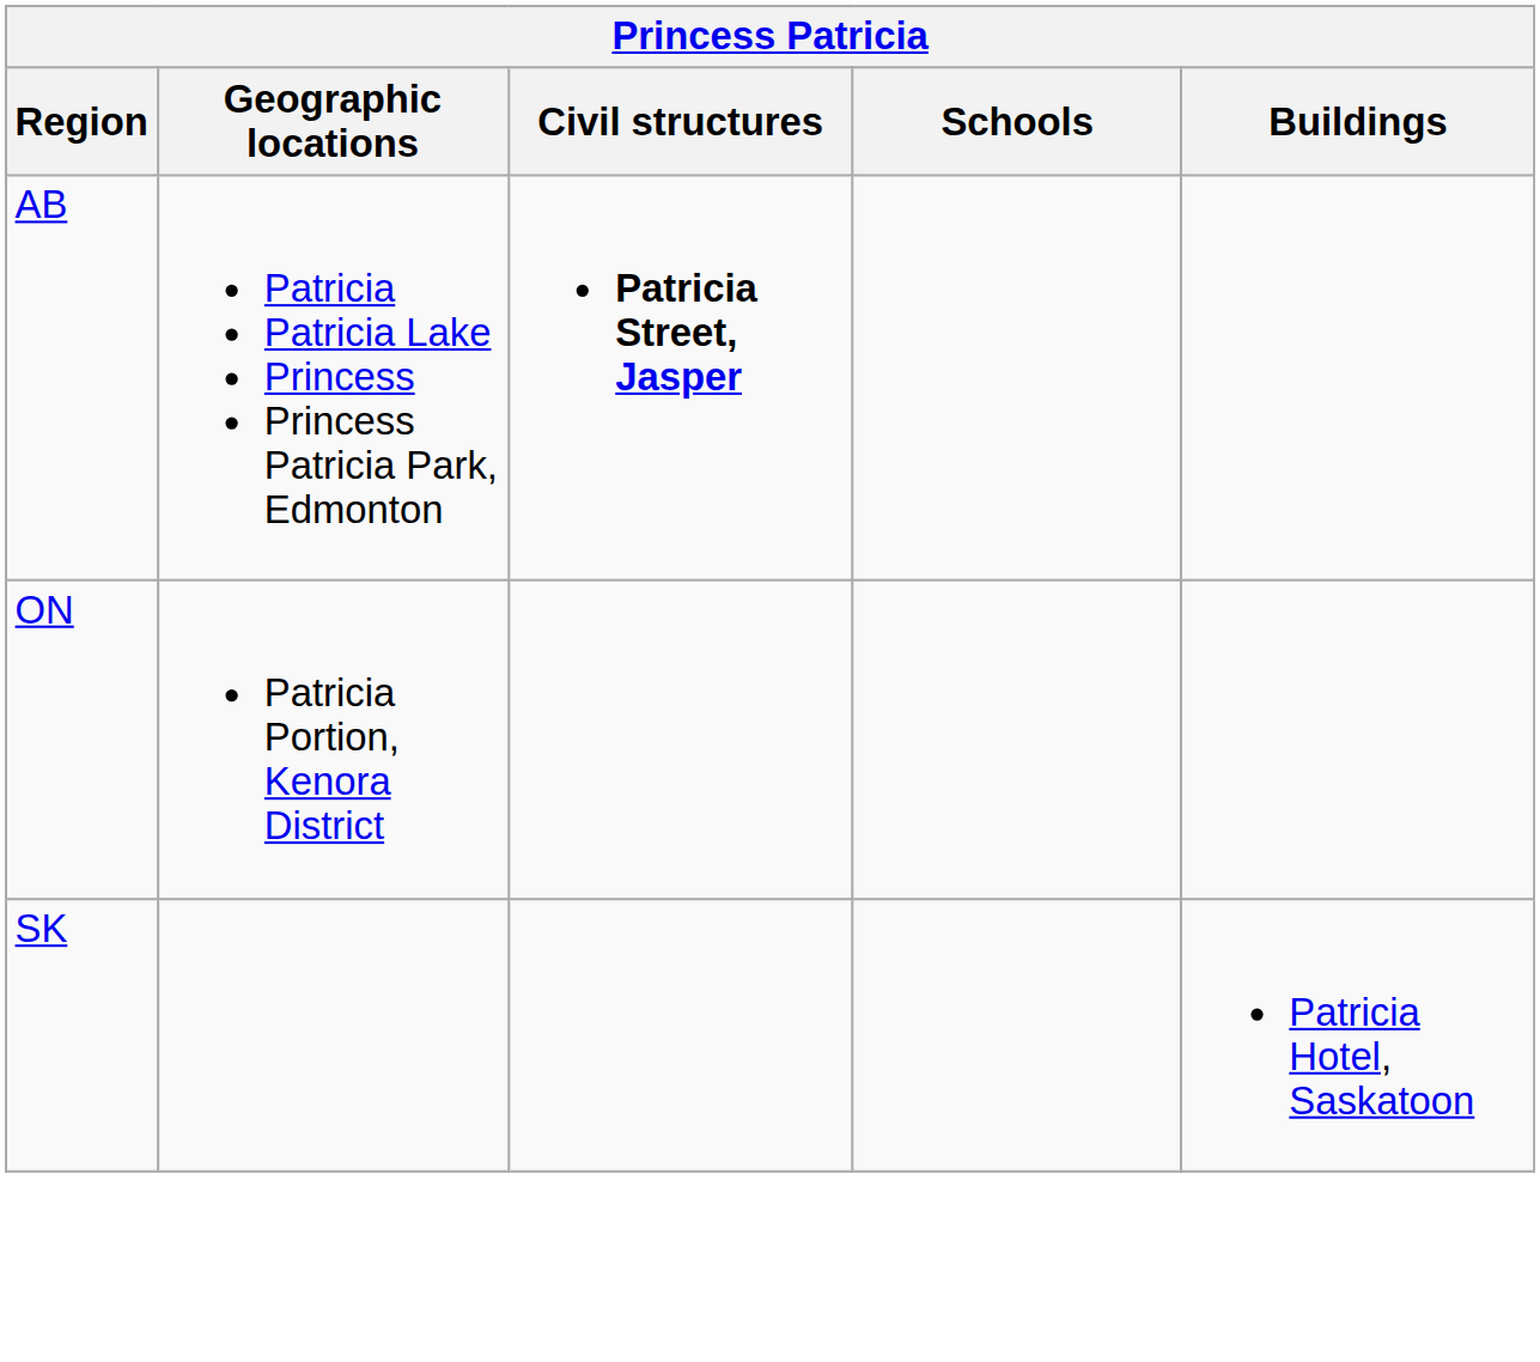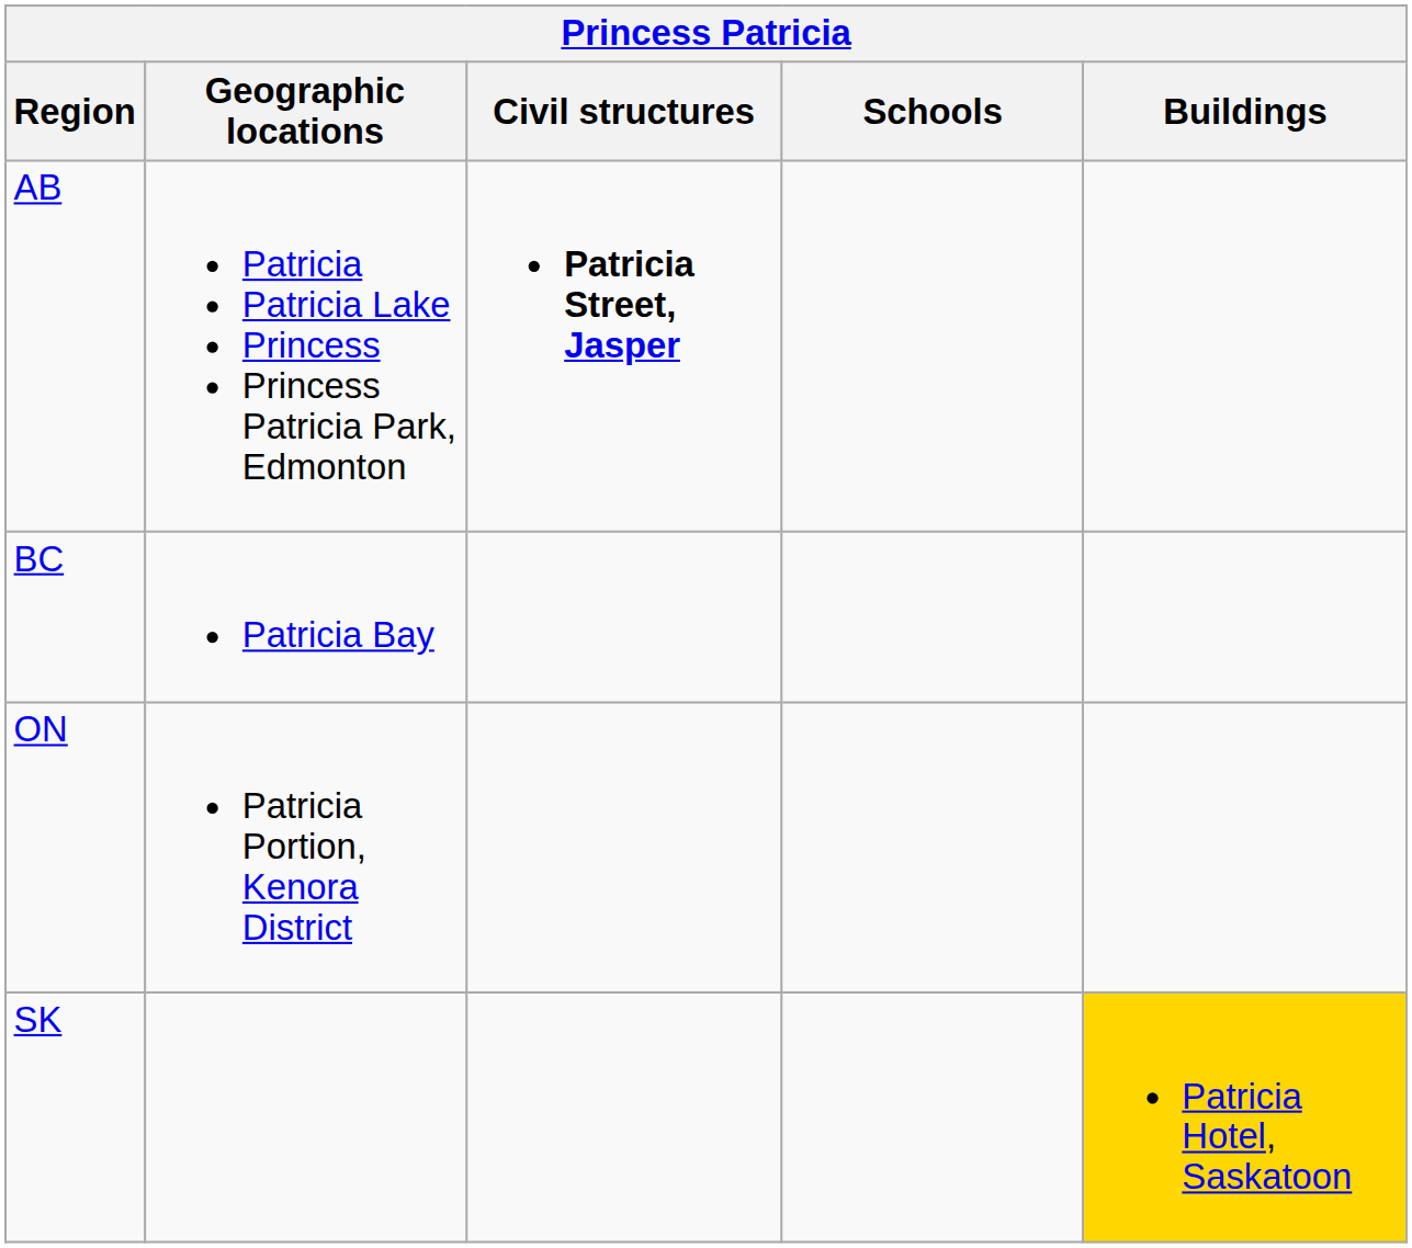+ row: BC | Patricia Bay
SK | Buildings: no background -> gold background
